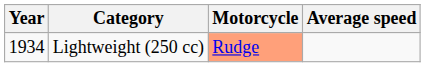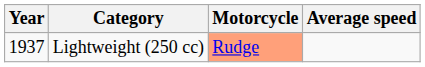Lightweight (250 cc) | Year: 1934 -> 1937
